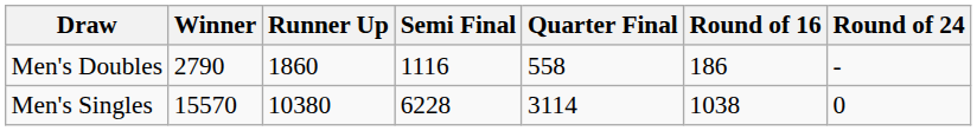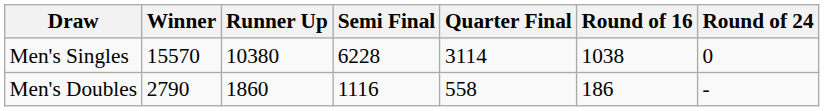rows swapped: Men's Singles <-> Men's Doubles
